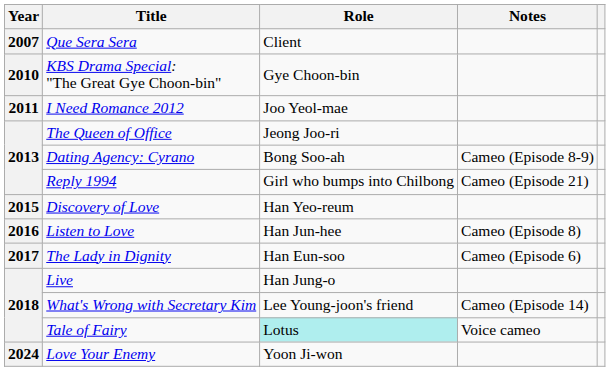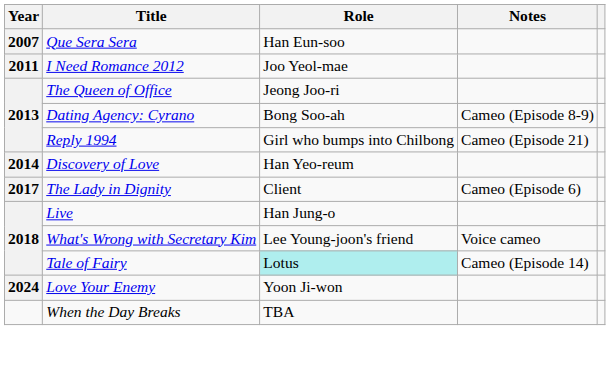Que Sera Sera | Role: Client -> Han Eun-soo
- row: 2010 | KBS Drama Special: "The Great Gye Choon-bin" | Gye Choon-bin
Discovery of Love | Year: 2015 -> 2014
- row: 2016 | Listen to Love | Han Jun-hee | Cameo (Episode 8)
The Lady in Dignity | Role: Han Eun-soo -> Client
What's Wrong with Secretary Kim | Notes: Cameo (Episode 14) -> Voice cameo
Tale of Fairy | Notes: Voice cameo -> Cameo (Episode 14)
+ row: When the Day Breaks | TBA
